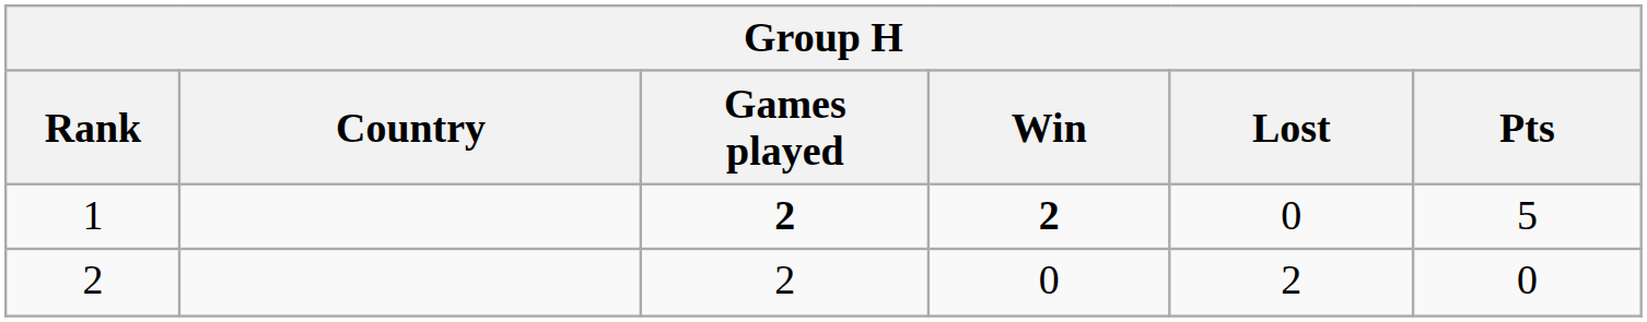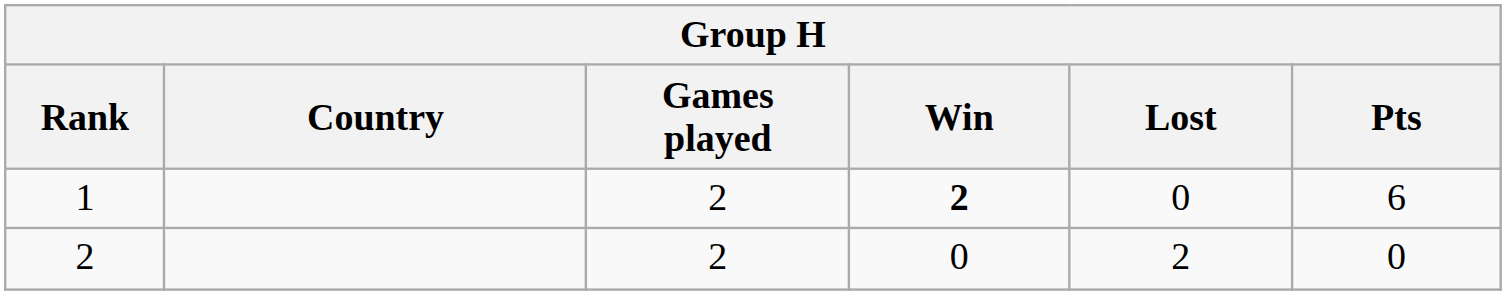1 | Games played: bold -> normal
1 | Pts: 5 -> 6
